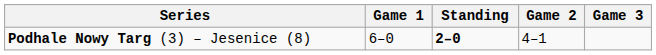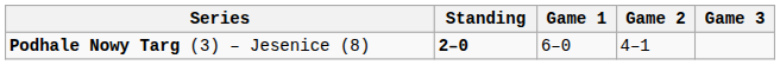columns swapped: Standing <-> Game 1
